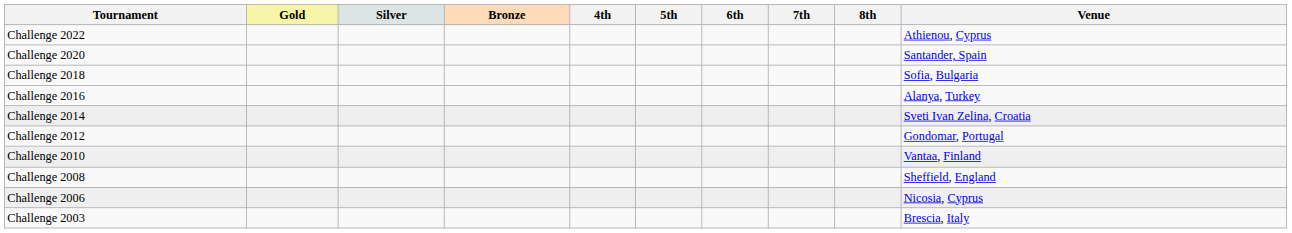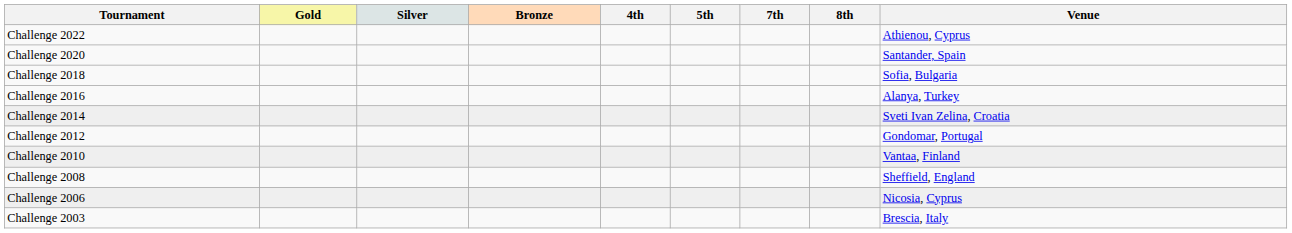- column: 6th
